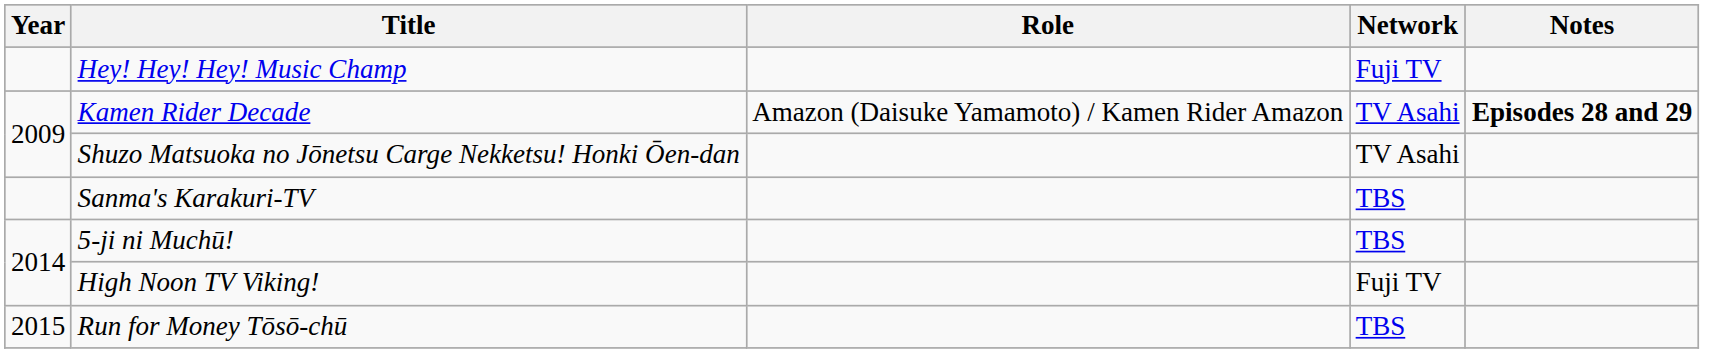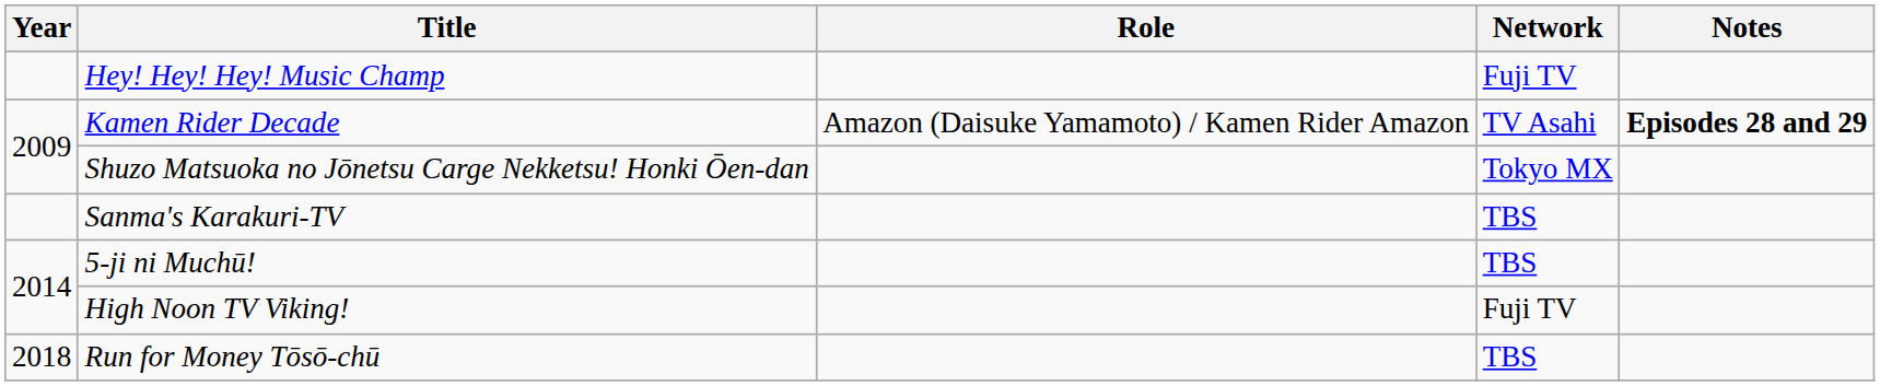Shuzo Matsuoka no Jōnetsu Carge Nekketsu! Honki Ōen-dan | Network: TV Asahi -> Tokyo MX
Run for Money Tōsō-chū | Year: 2015 -> 2018
